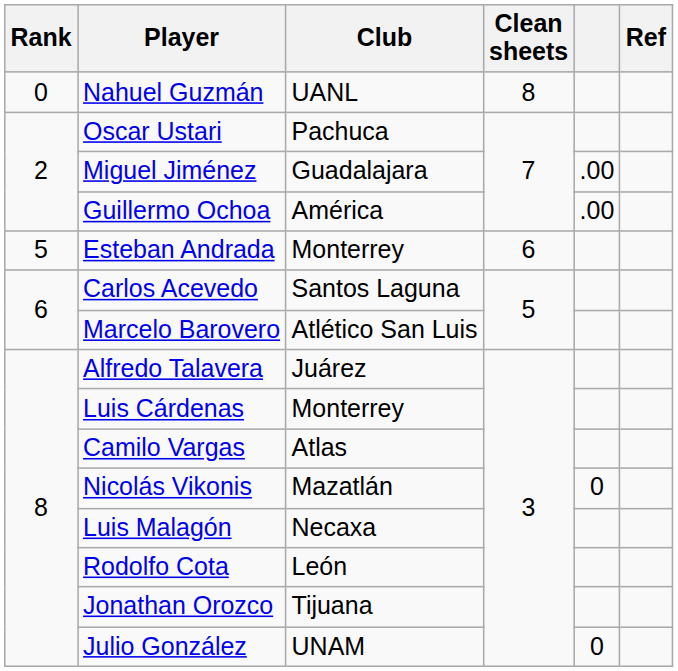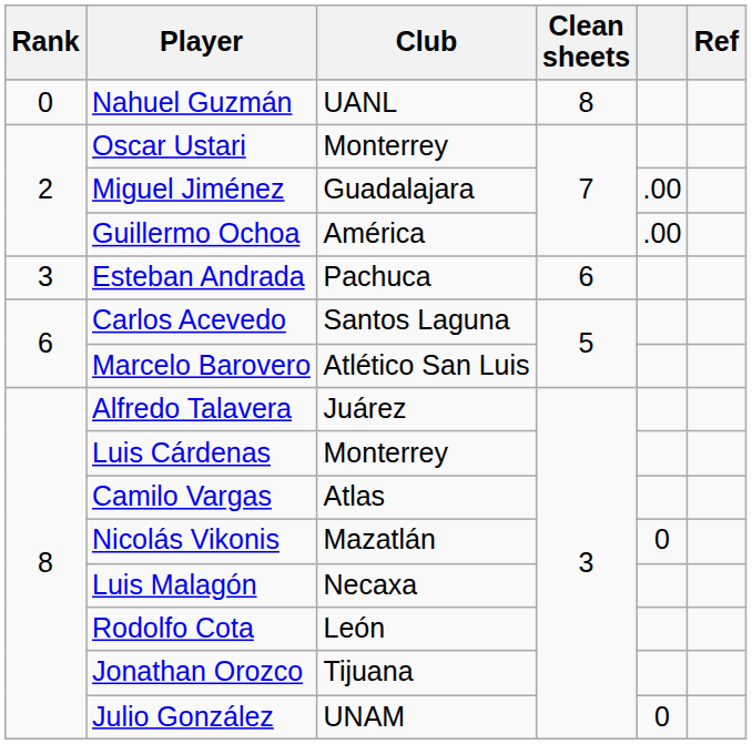Oscar Ustari | Club: Pachuca -> Monterrey
Esteban Andrada | Rank: 5 -> 3
Esteban Andrada | Club: Monterrey -> Pachuca
